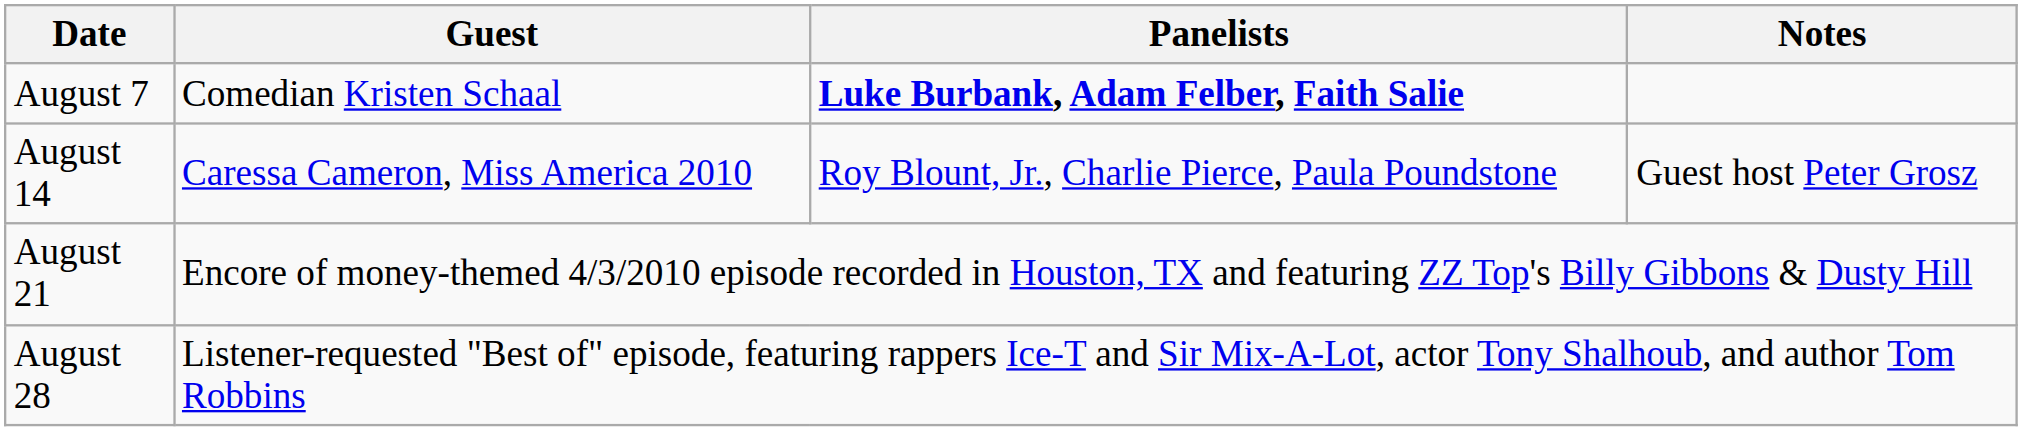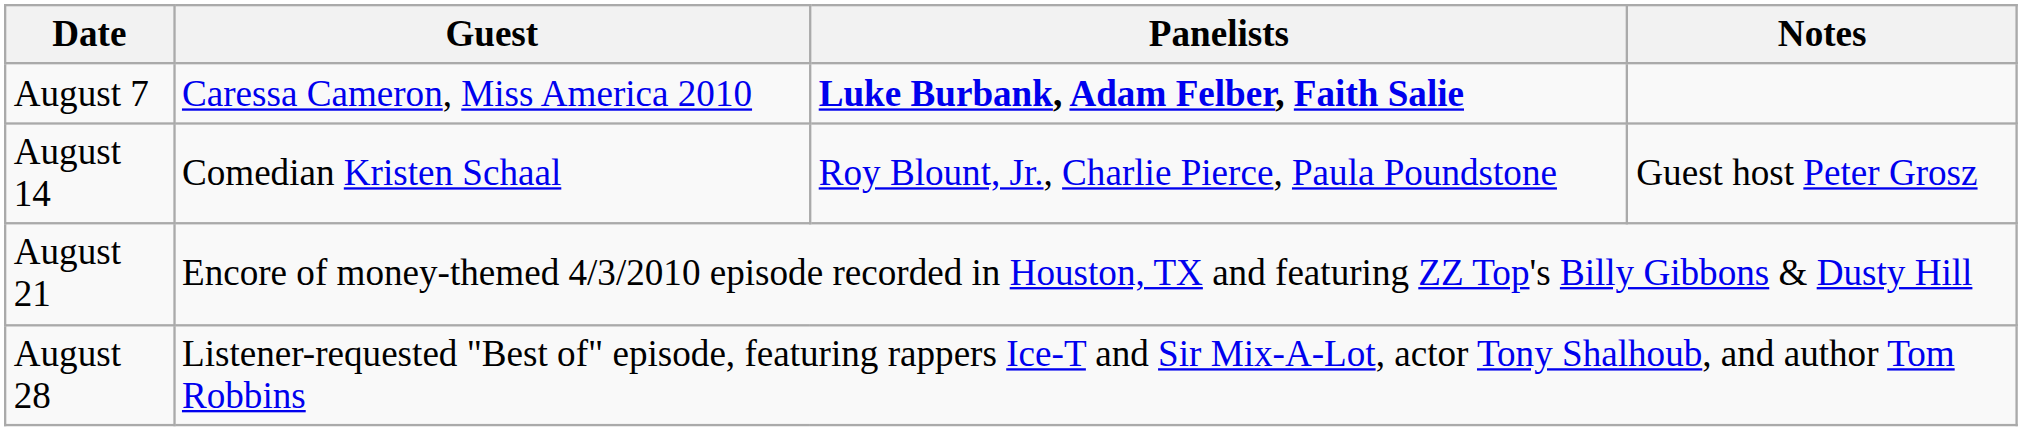August 7 | Guest: Comedian Kristen Schaal -> Caressa Cameron, Miss America 2010
August 14 | Guest: Caressa Cameron, Miss America 2010 -> Comedian Kristen Schaal
